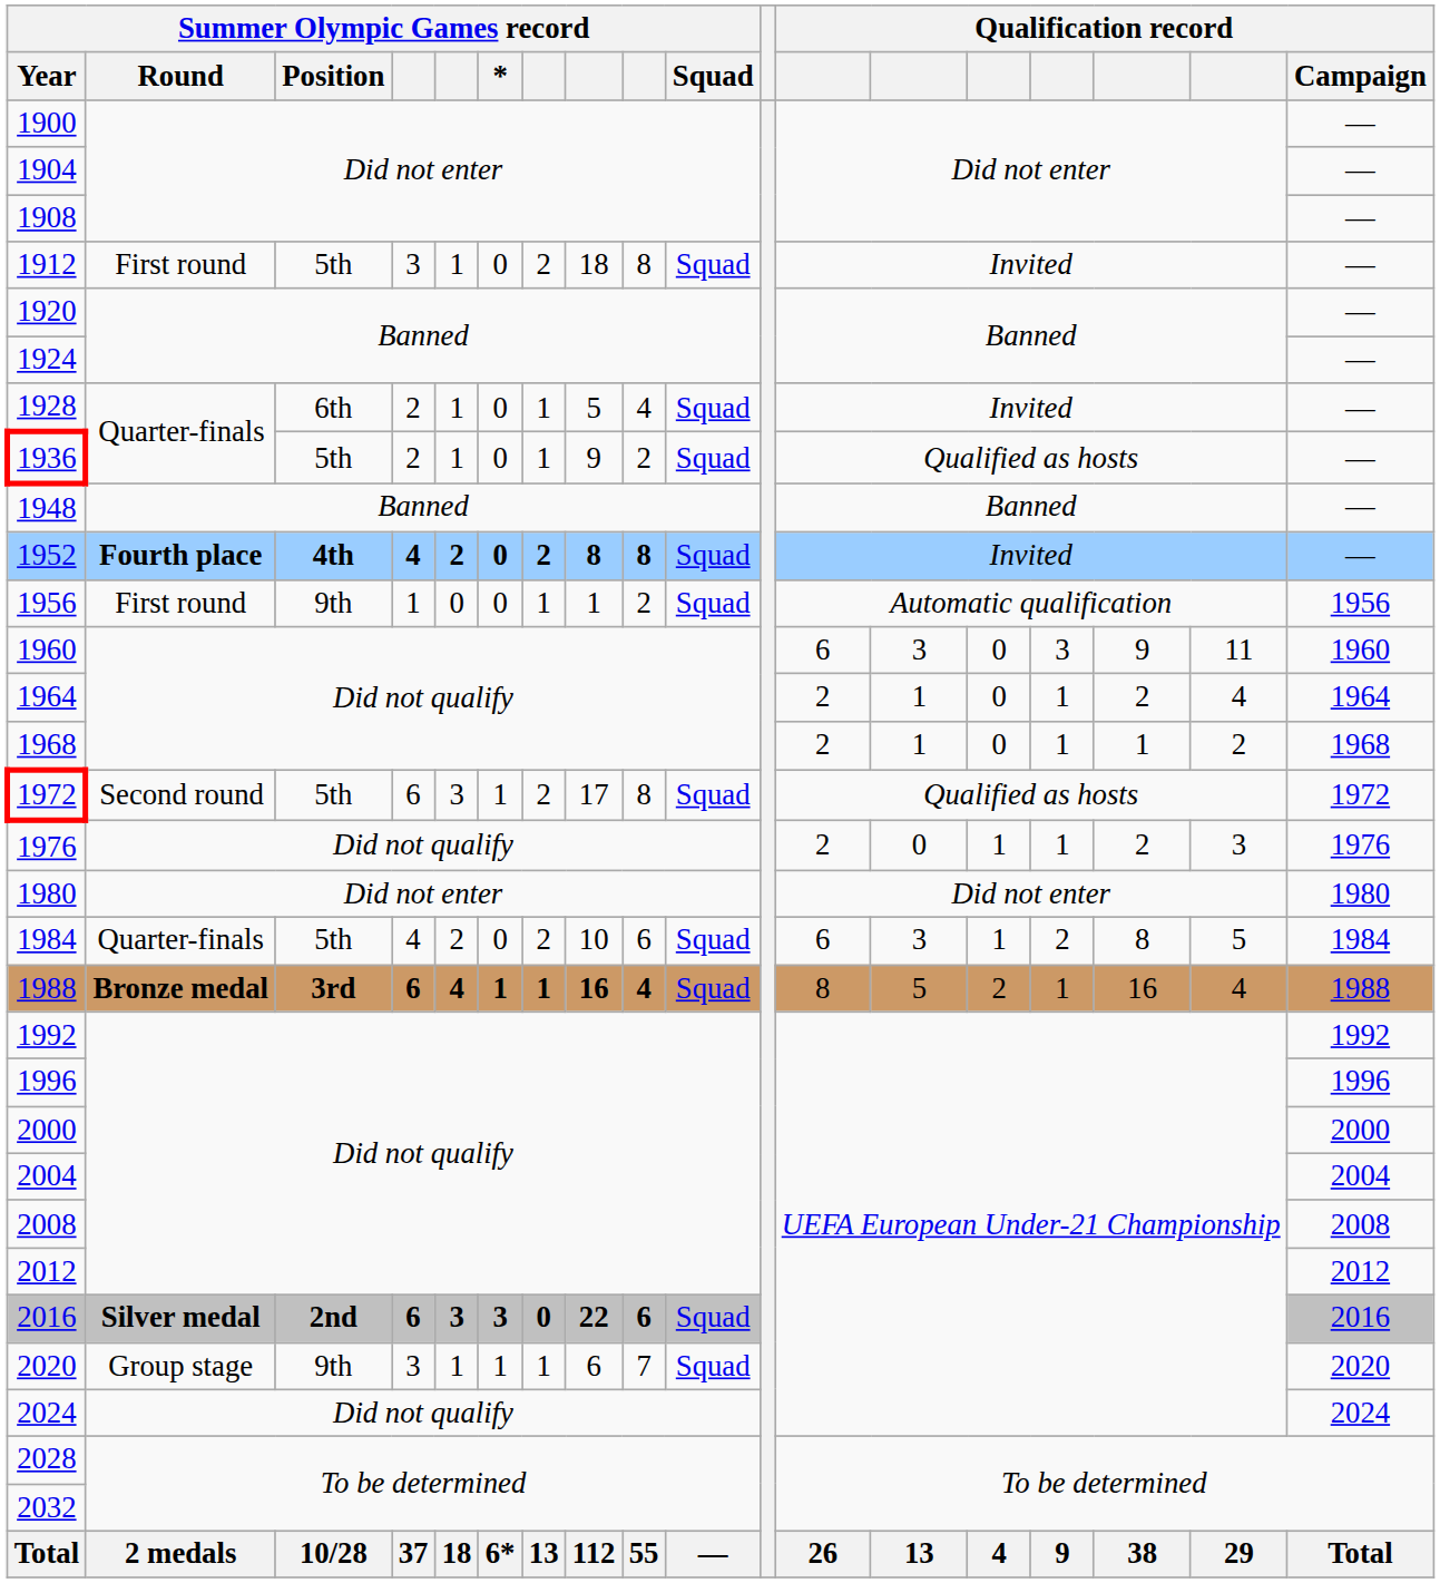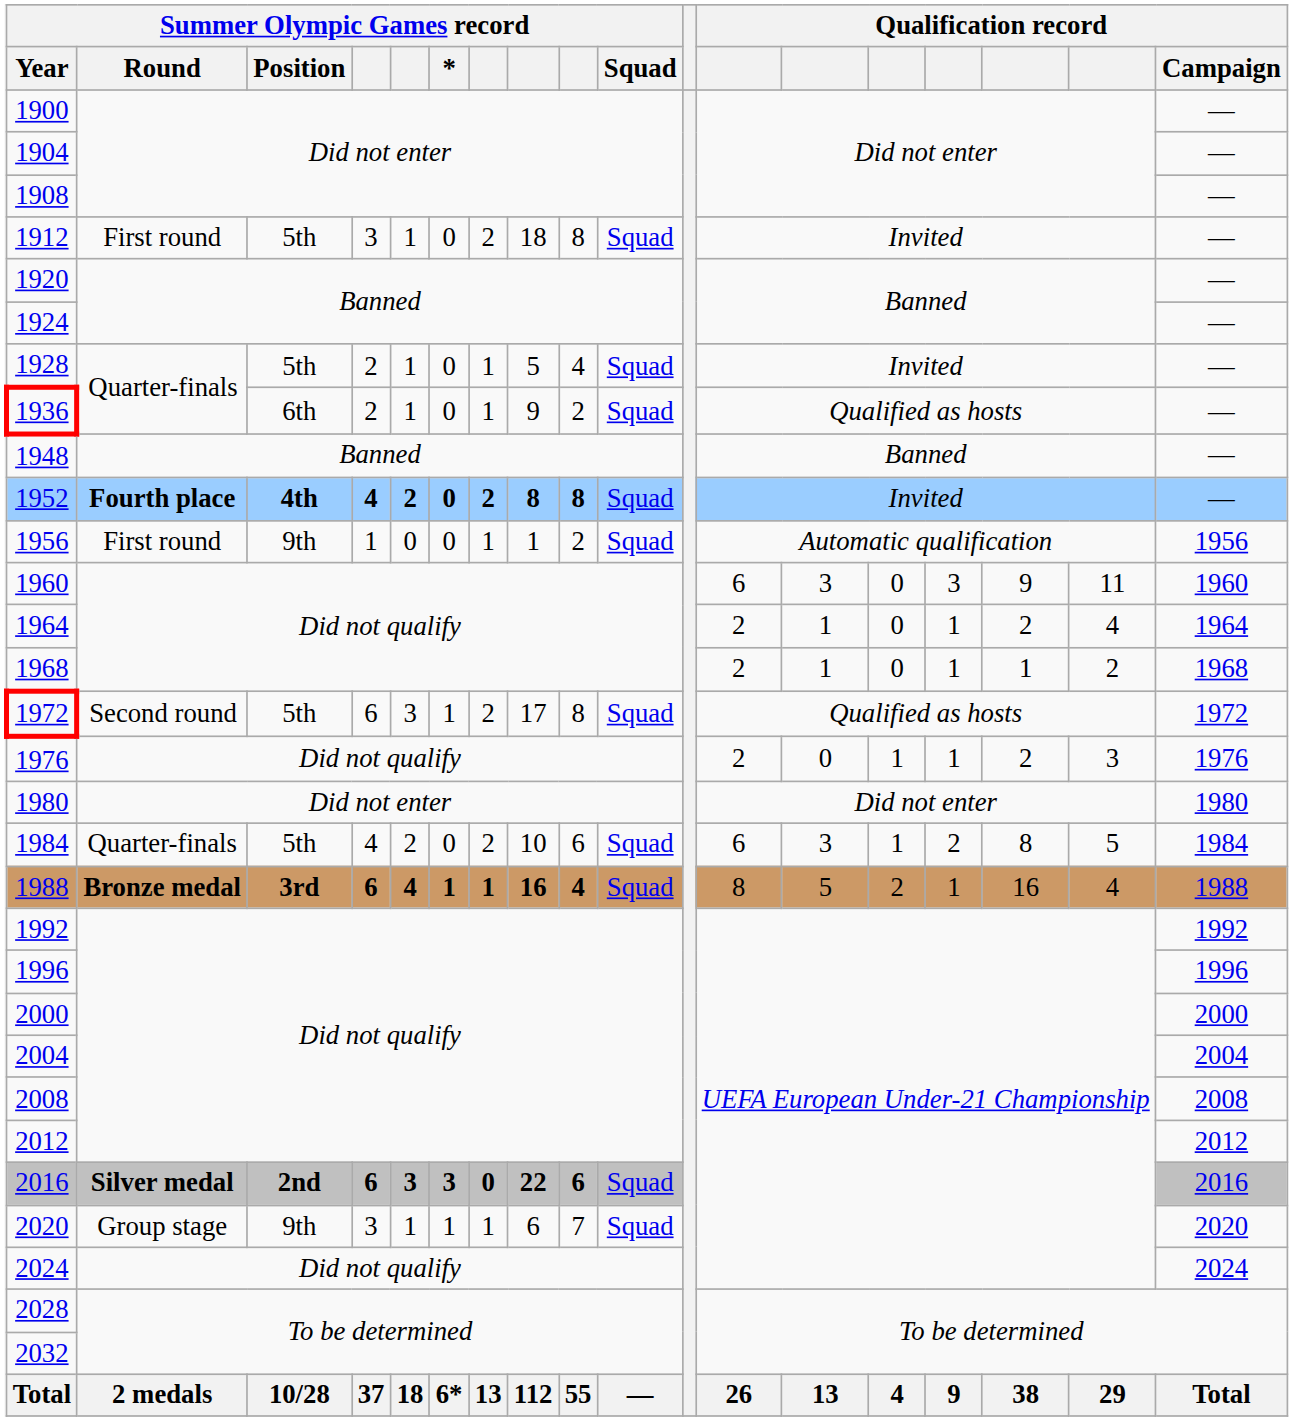1928 | Summer Olympic Games record / Position: 6th -> 5th
1936 | Summer Olympic Games record / Position: 5th -> 6th
